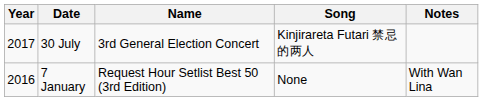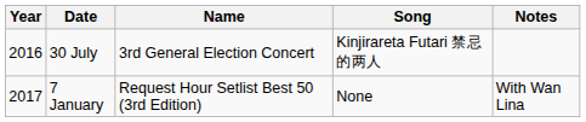30 July | Year: 2017 -> 2016
7 January | Year: 2016 -> 2017
